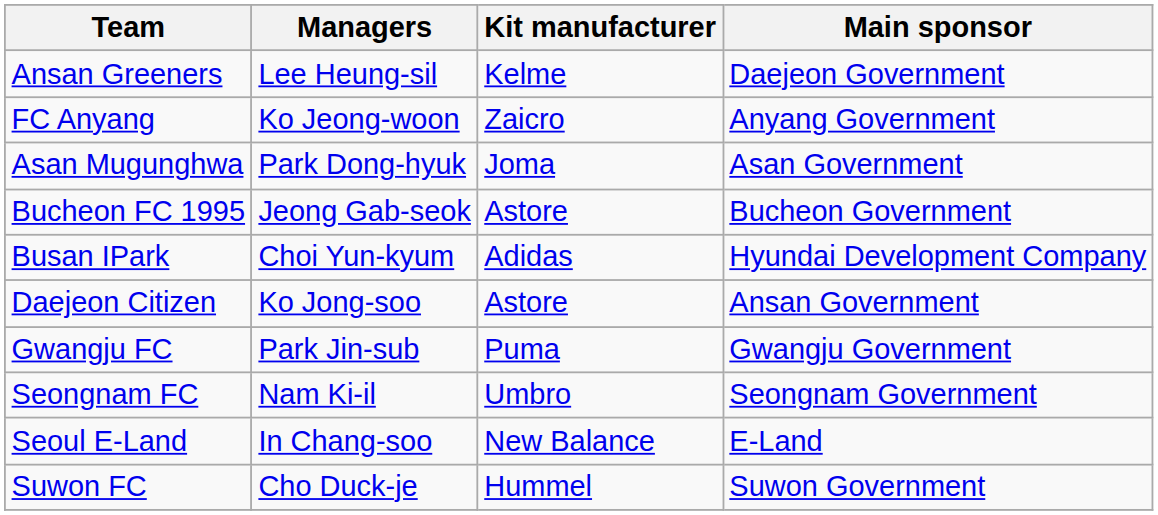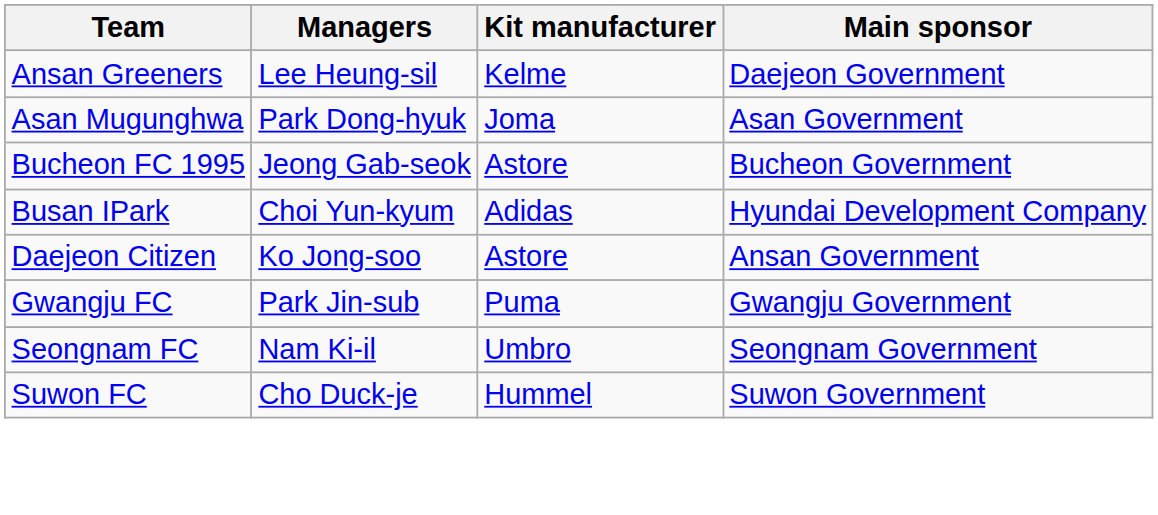- row: FC Anyang | Ko Jeong-woon | Zaicro | Anyang Government
- row: Seoul E-Land | In Chang-soo | New Balance | E-Land
